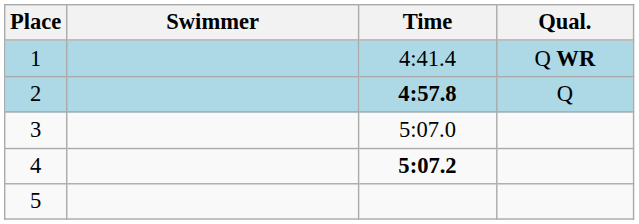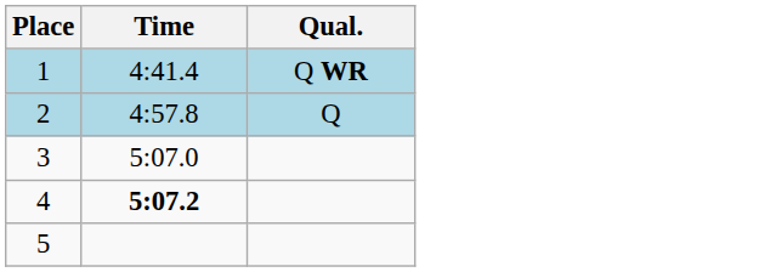- column: Swimmer
2 | Time: bold -> normal
